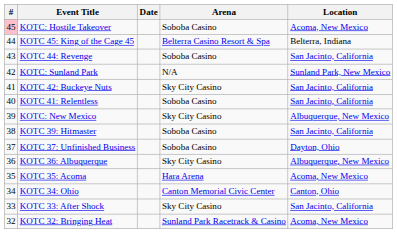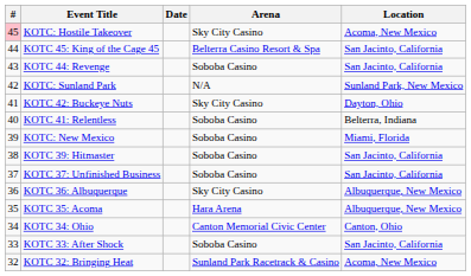KOTC: Hostile Takeover | Arena: Soboba Casino -> Sky City Casino
KOTC 45: King of the Cage 45 | Location: Belterra, Indiana -> San Jacinto, California
KOTC 42: Buckeye Nuts | Location: San Jacinto, California -> Dayton, Ohio
KOTC 41: Relentless | Location: San Jacinto, California -> Belterra, Indiana
KOTC: New Mexico | Arena: Sky City Casino -> Soboba Casino
KOTC: New Mexico | Location: Albuquerque, New Mexico -> Miami, Florida
KOTC 37: Unfinished Business | Location: Dayton, Ohio -> San Jacinto, California
KOTC 35: Acoma | Location: Acoma, New Mexico -> Albuquerque, New Mexico
KOTC 33: After Shock | Arena: Sky City Casino -> Soboba Casino
